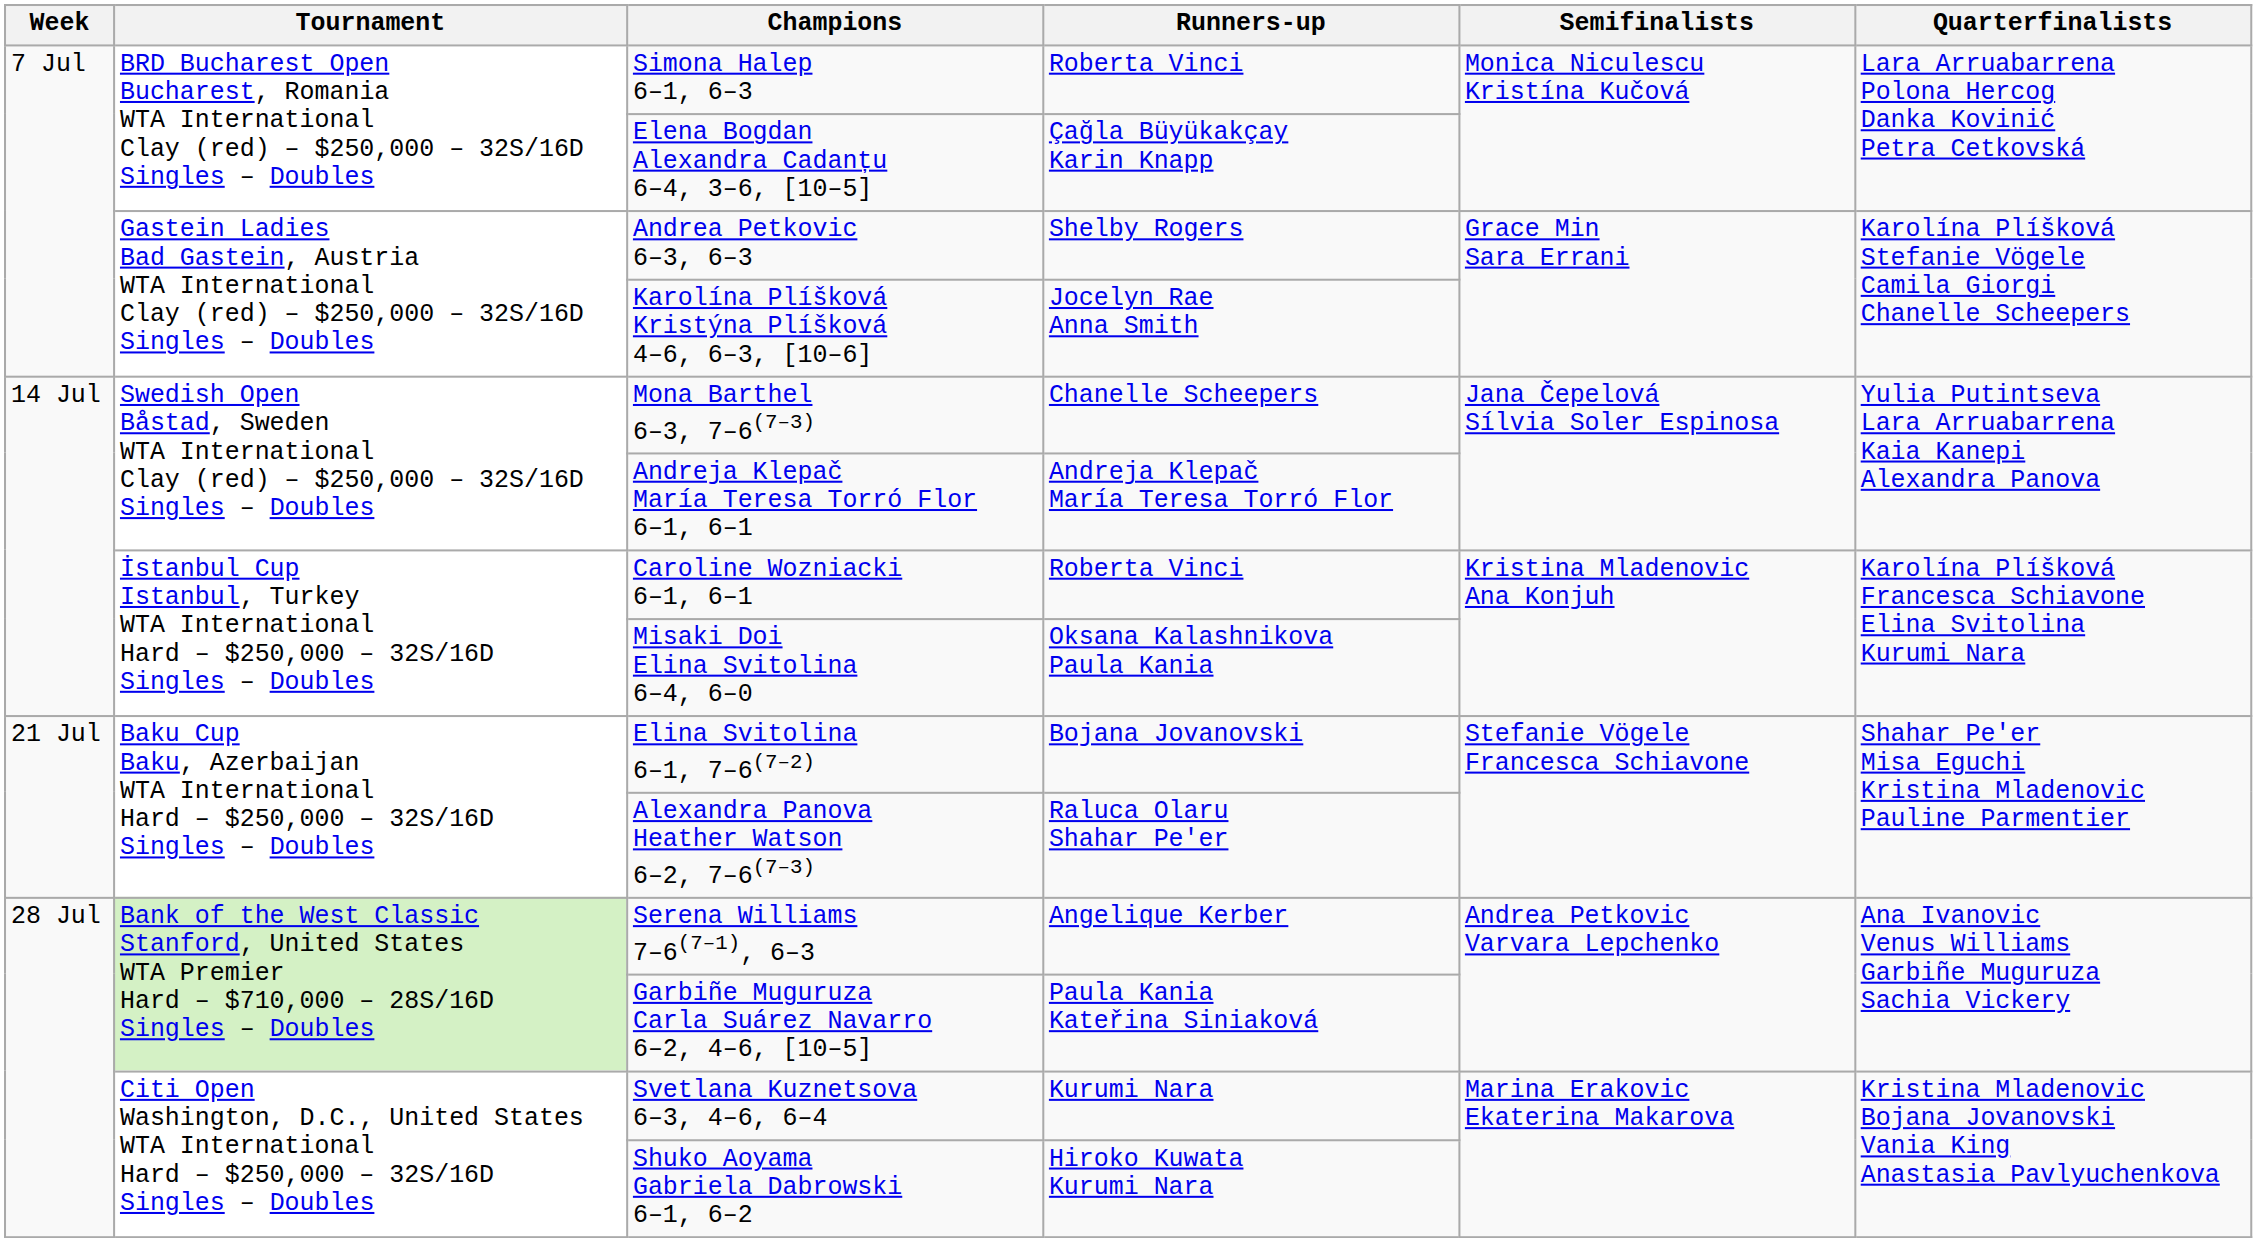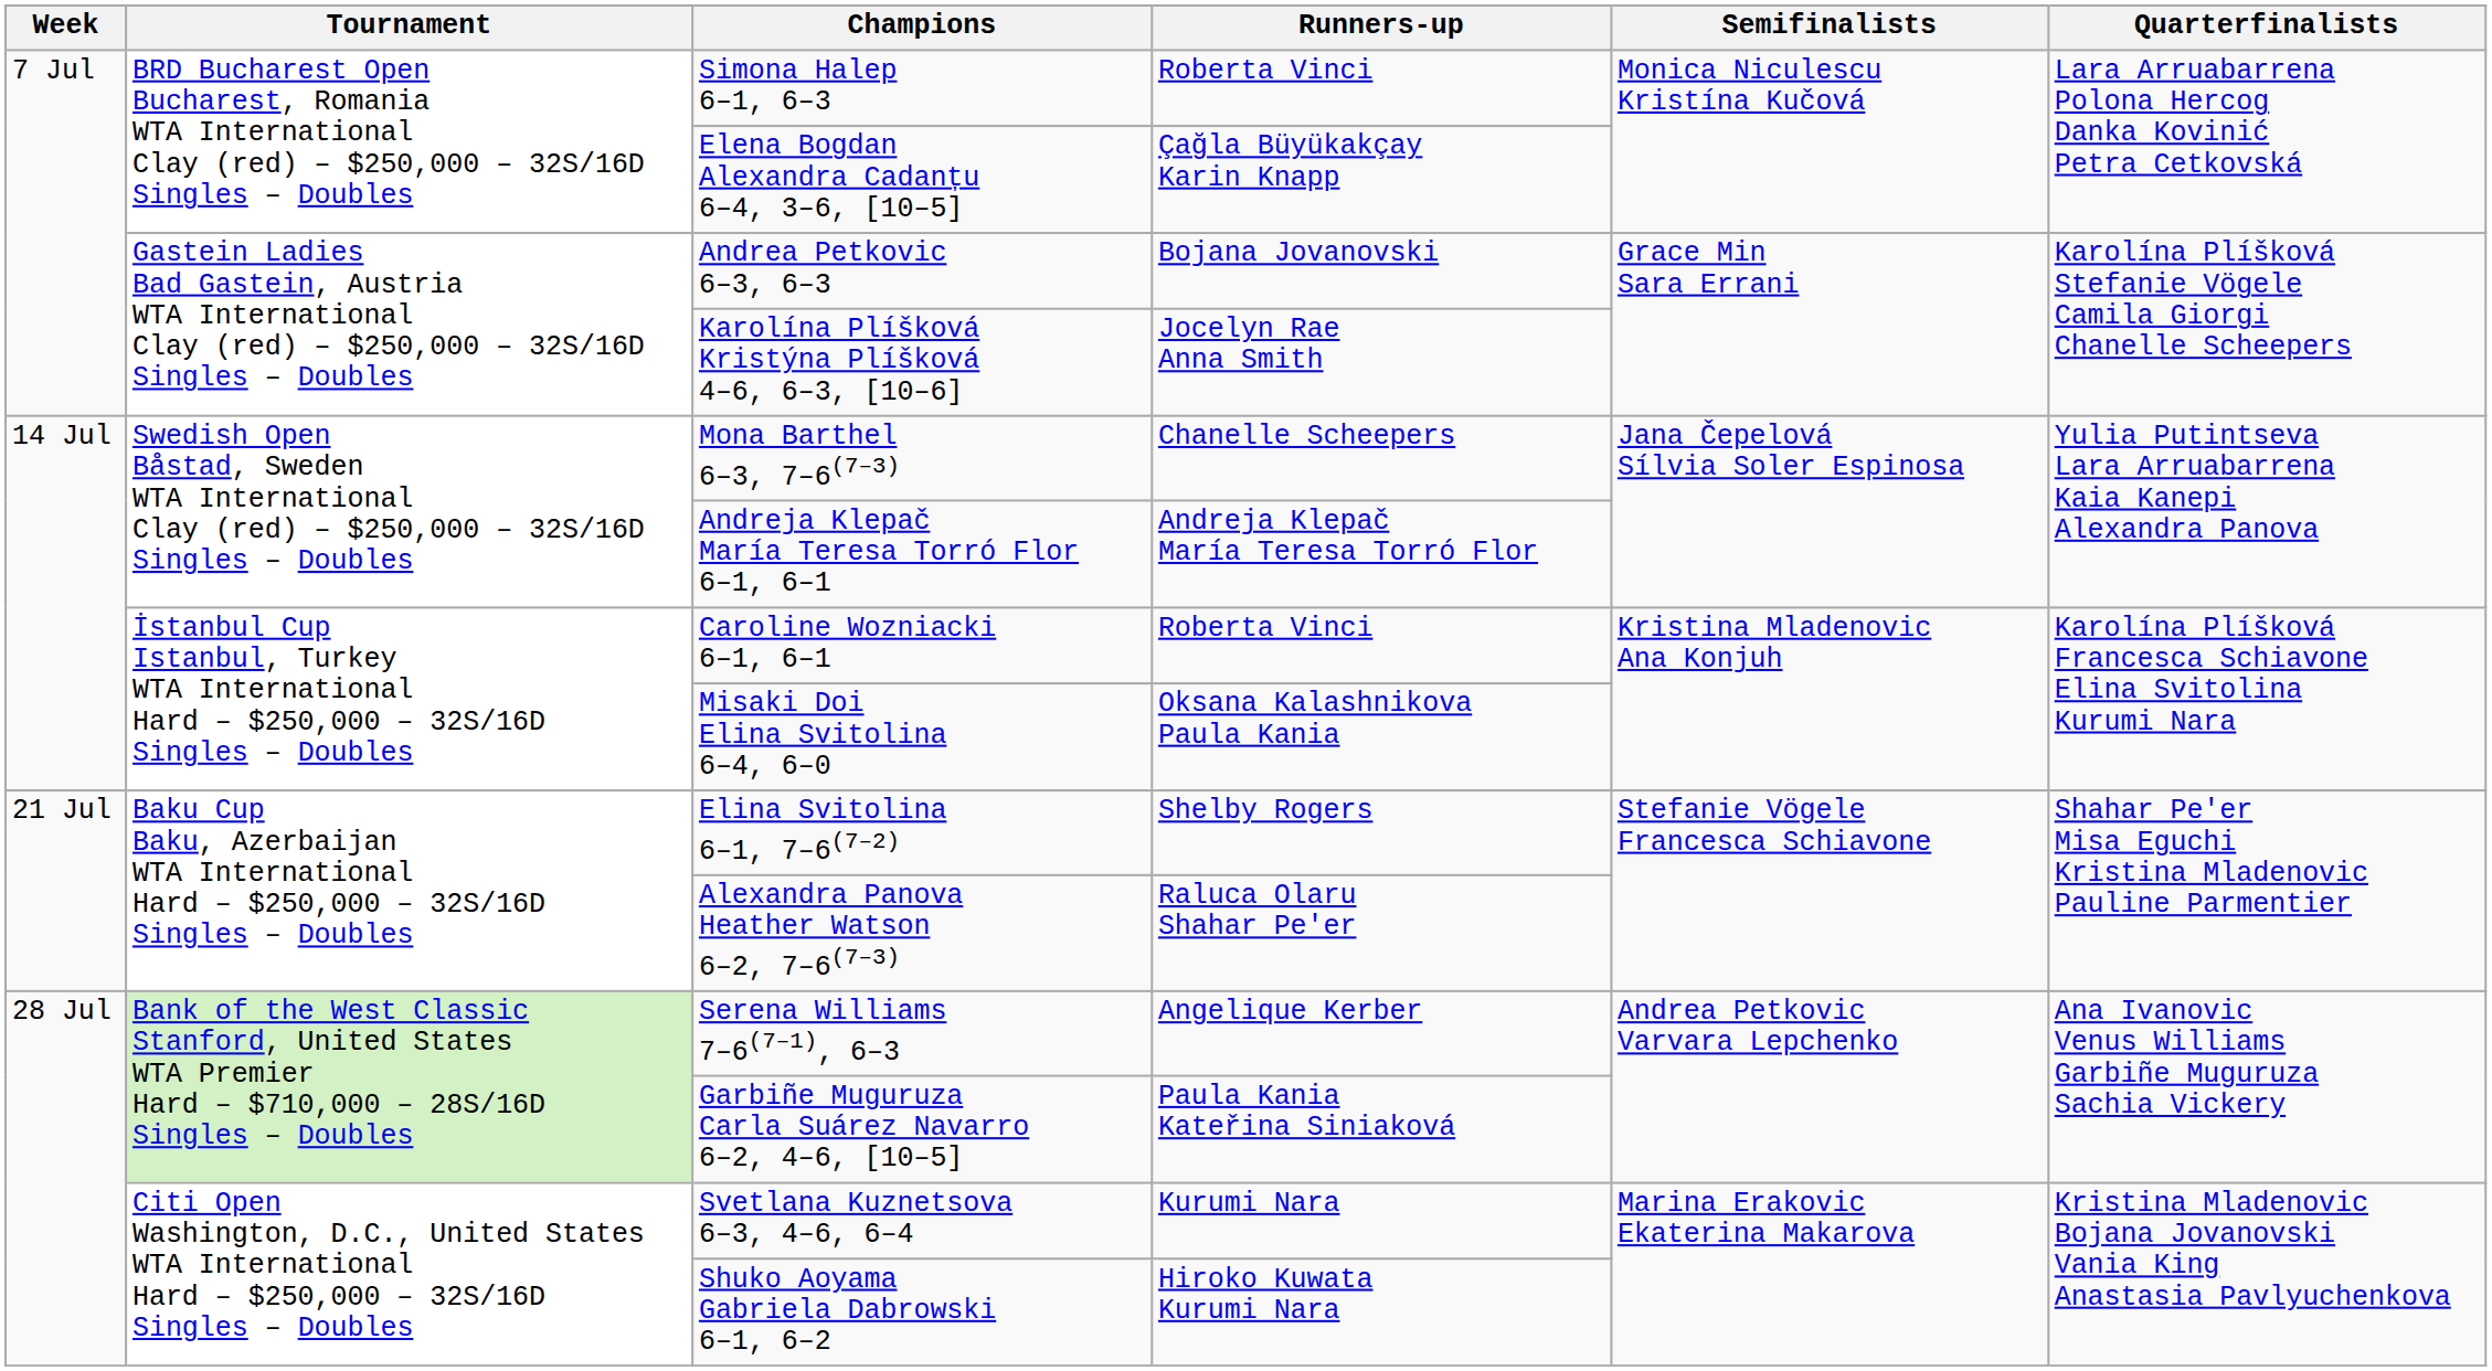Andrea Petkovic 6–3, 6–3 | Runners-up: Shelby Rogers -> Bojana Jovanovski
Elina Svitolina 6–1, 7–6(7–2) | Runners-up: Bojana Jovanovski -> Shelby Rogers
